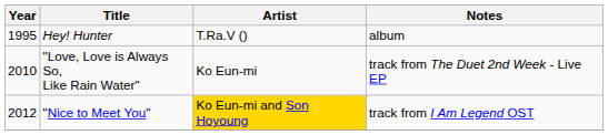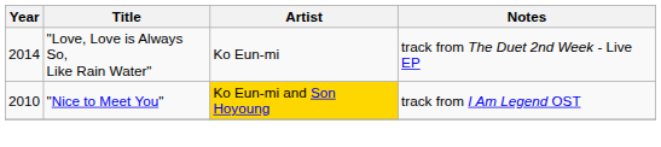- row: 1995 | Hey! Hunter | T.Ra.V () | album
"Love, Love is Always So, Like Rain Water" | Year: 2010 -> 2014
"Nice to Meet You" | Year: 2012 -> 2010
